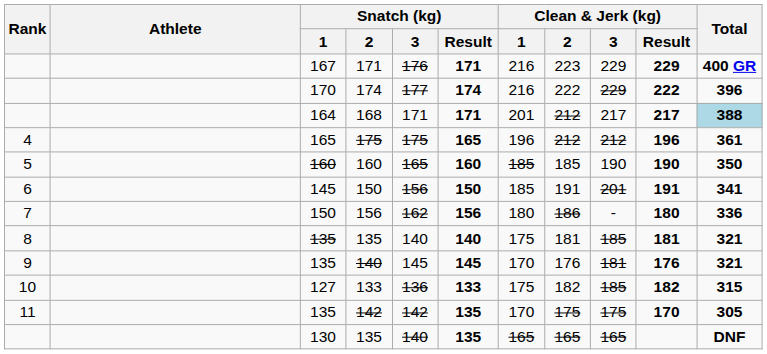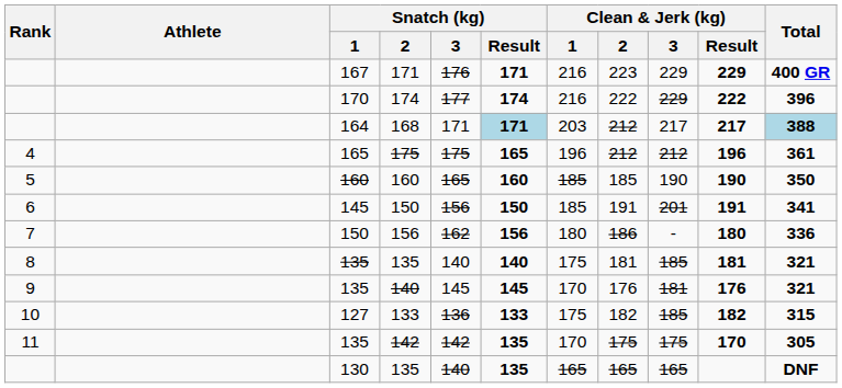168 | Snatch (kg) / Result: no background -> lightblue background
168 | Clean & Jerk (kg) / 1: 201 -> 203
